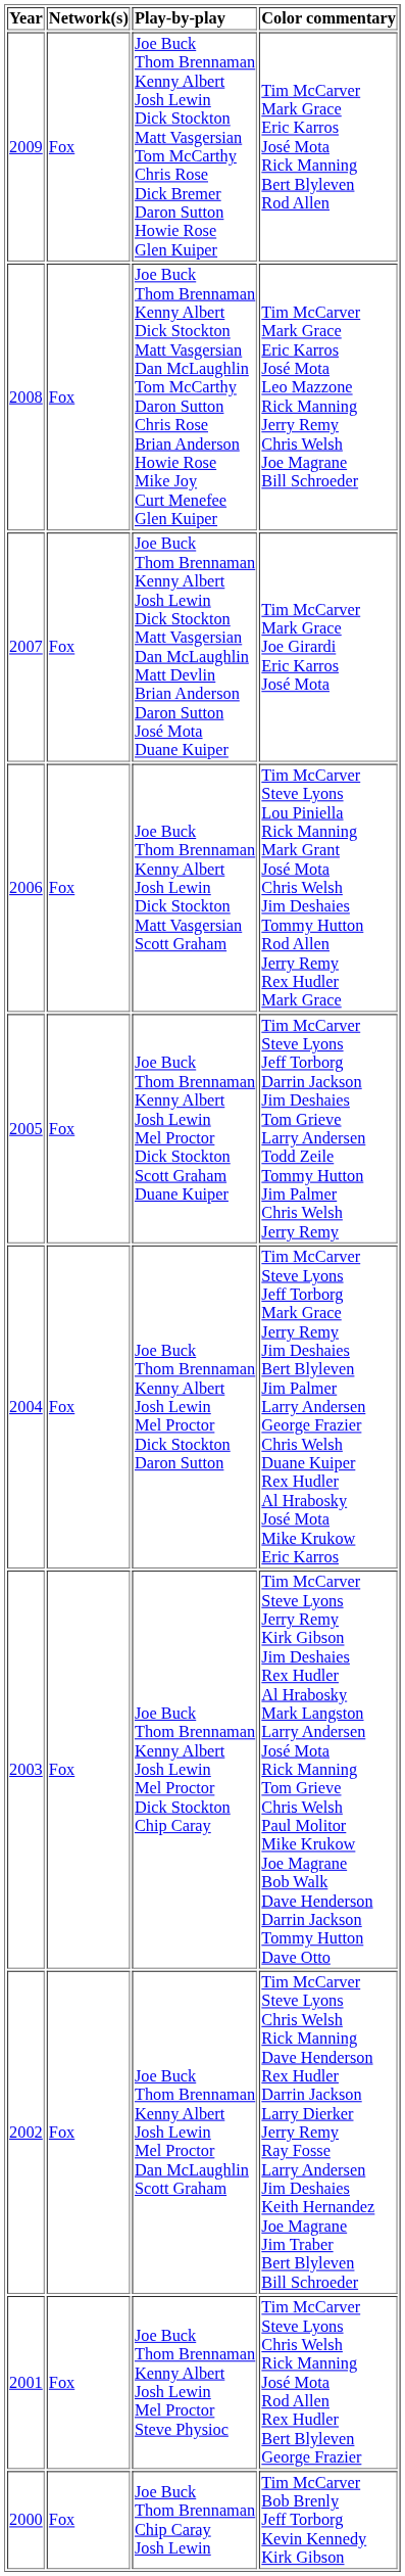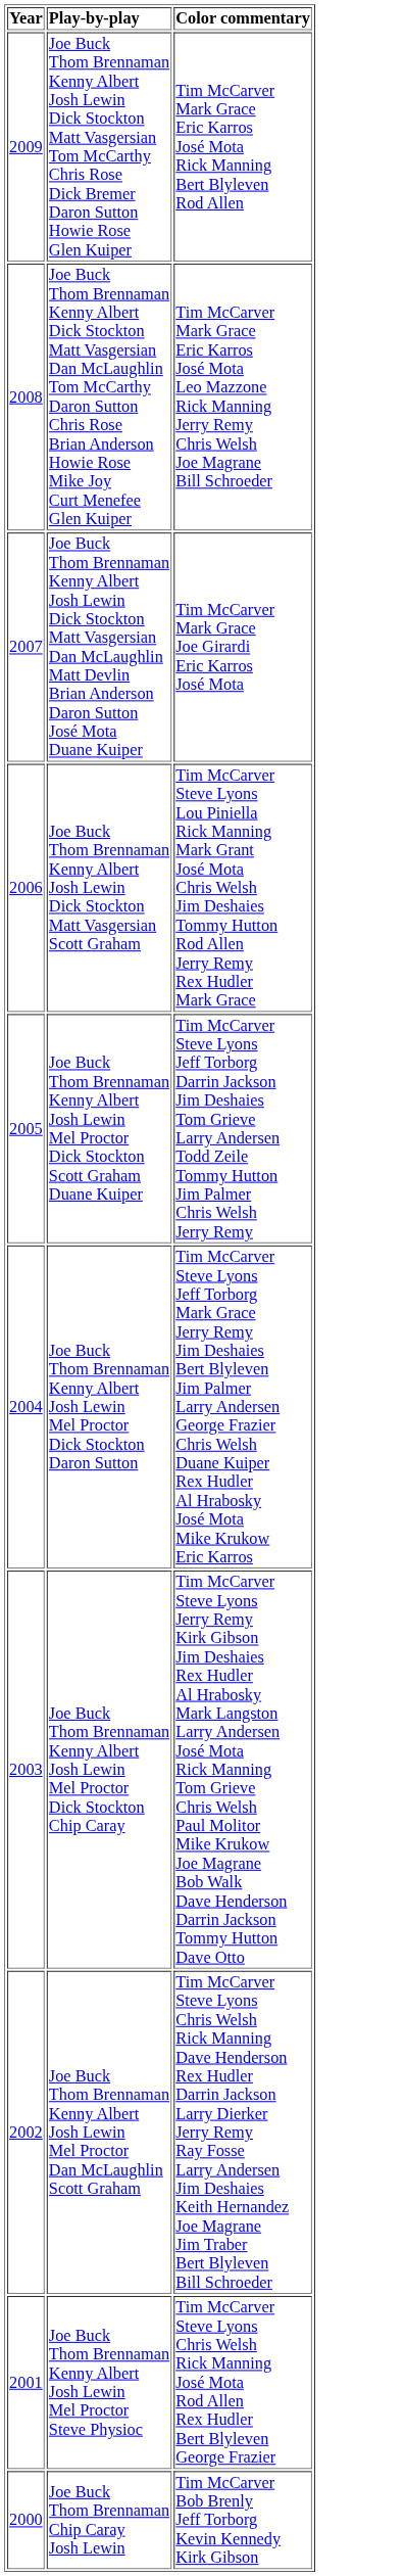- column: Network(s) | Fox | Fox | Fox | Fox | Fox | Fox | Fox | Fox | Fox | Fox
